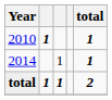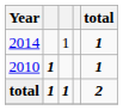rows swapped: 2010 <-> 2014
